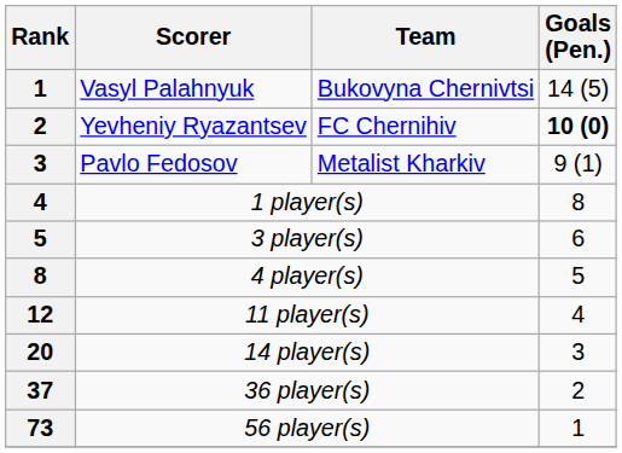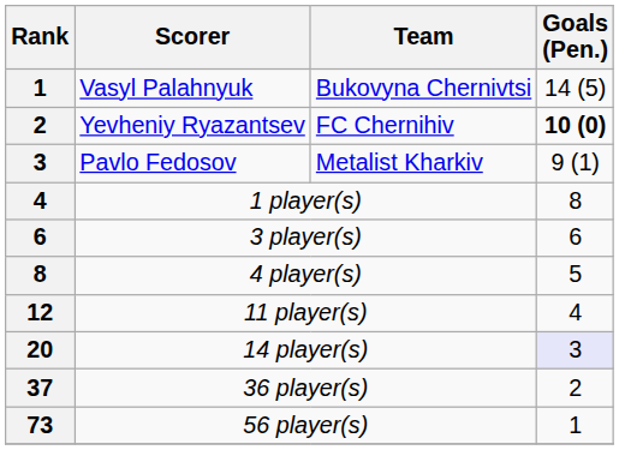3 player(s) | Rank: 5 -> 6
14 player(s) | Goals (Pen.): no background -> lavender background
